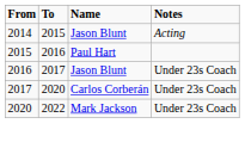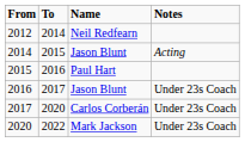+ row: 2012 | 2014 | Neil Redfearn
